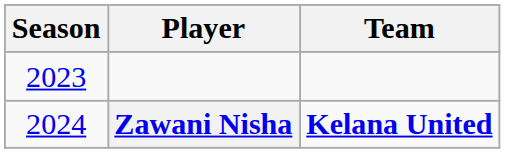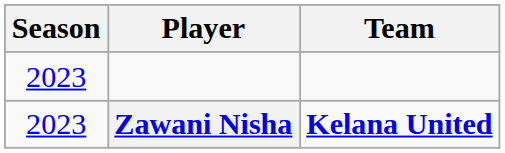Zawani Nisha | Season: 2024 -> 2023
